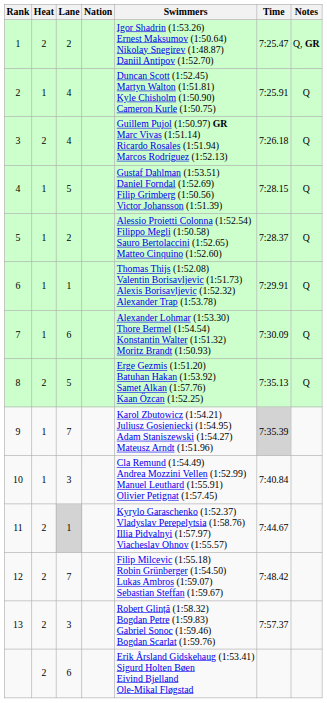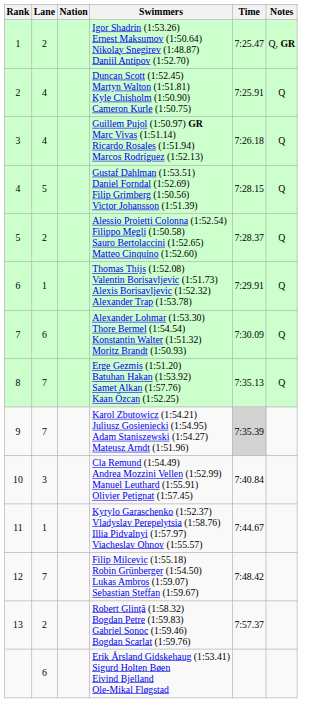- column: Heat | 2 | 1 | 2 | 1 | 1 | 1 | 1 | 2 | 1 | 1 | 2 | 2 | 2 | 2
8 | Lane: 5 -> 7
11 | Lane: lightgrey background -> no background
13 | Lane: 3 -> 2
